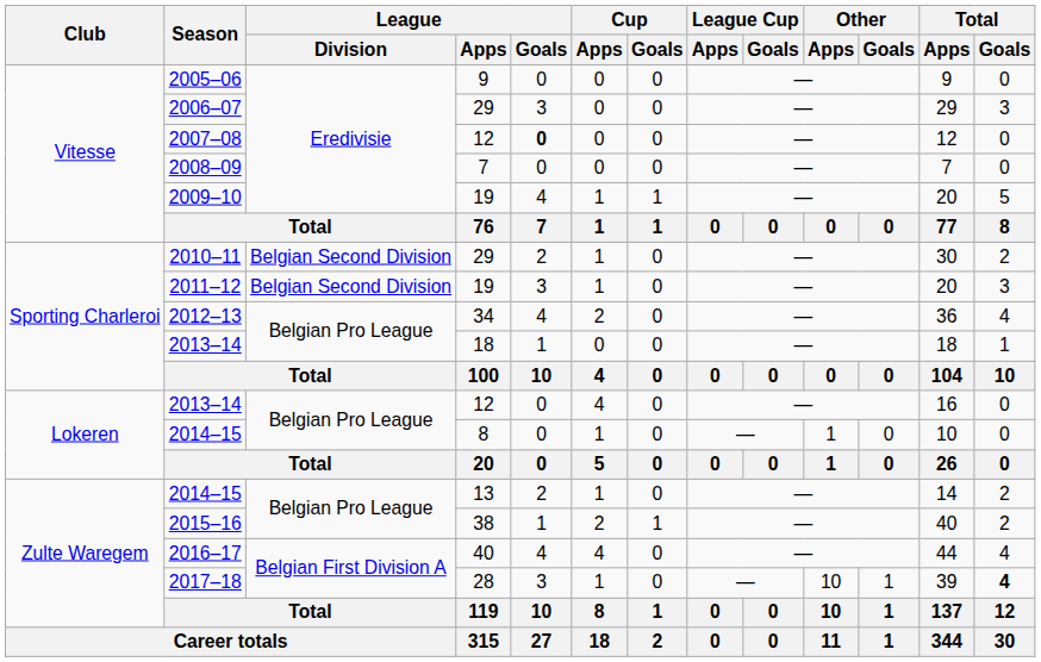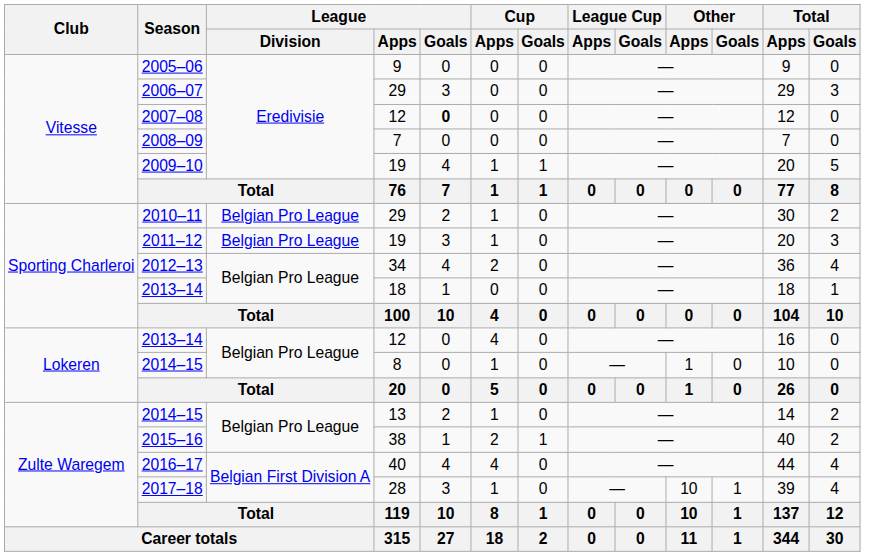2010–11 | League / Division: Belgian Second Division -> Belgian Pro League
2011–12 | League / Division: Belgian Second Division -> Belgian Pro League
2017–18 | Total / Goals: bold -> normal
